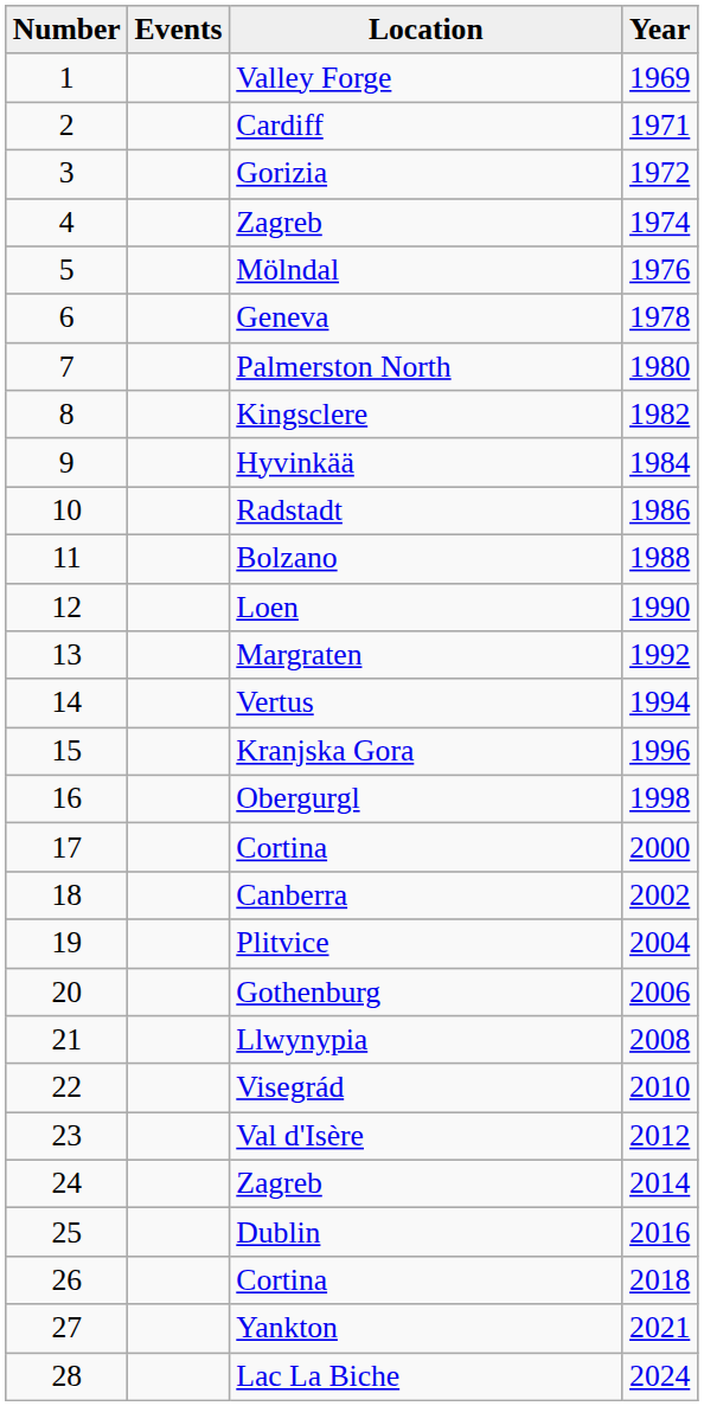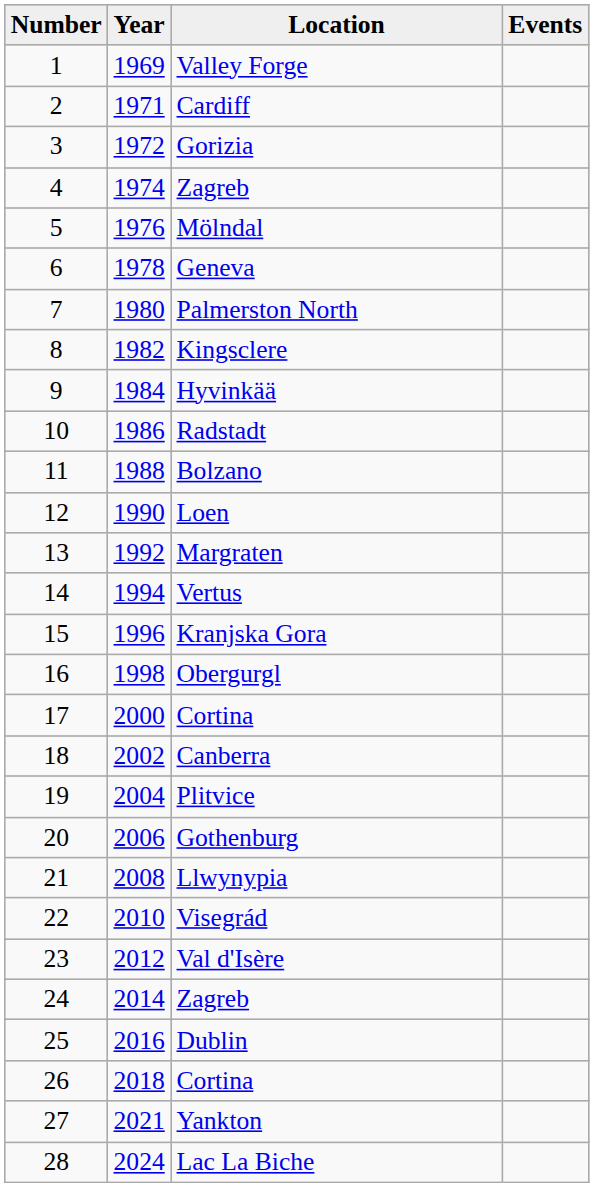columns swapped: Year <-> Events
